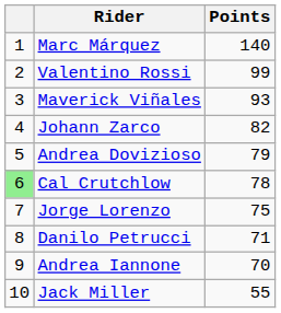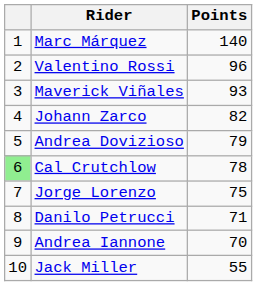Valentino Rossi | Points: 99 -> 96
